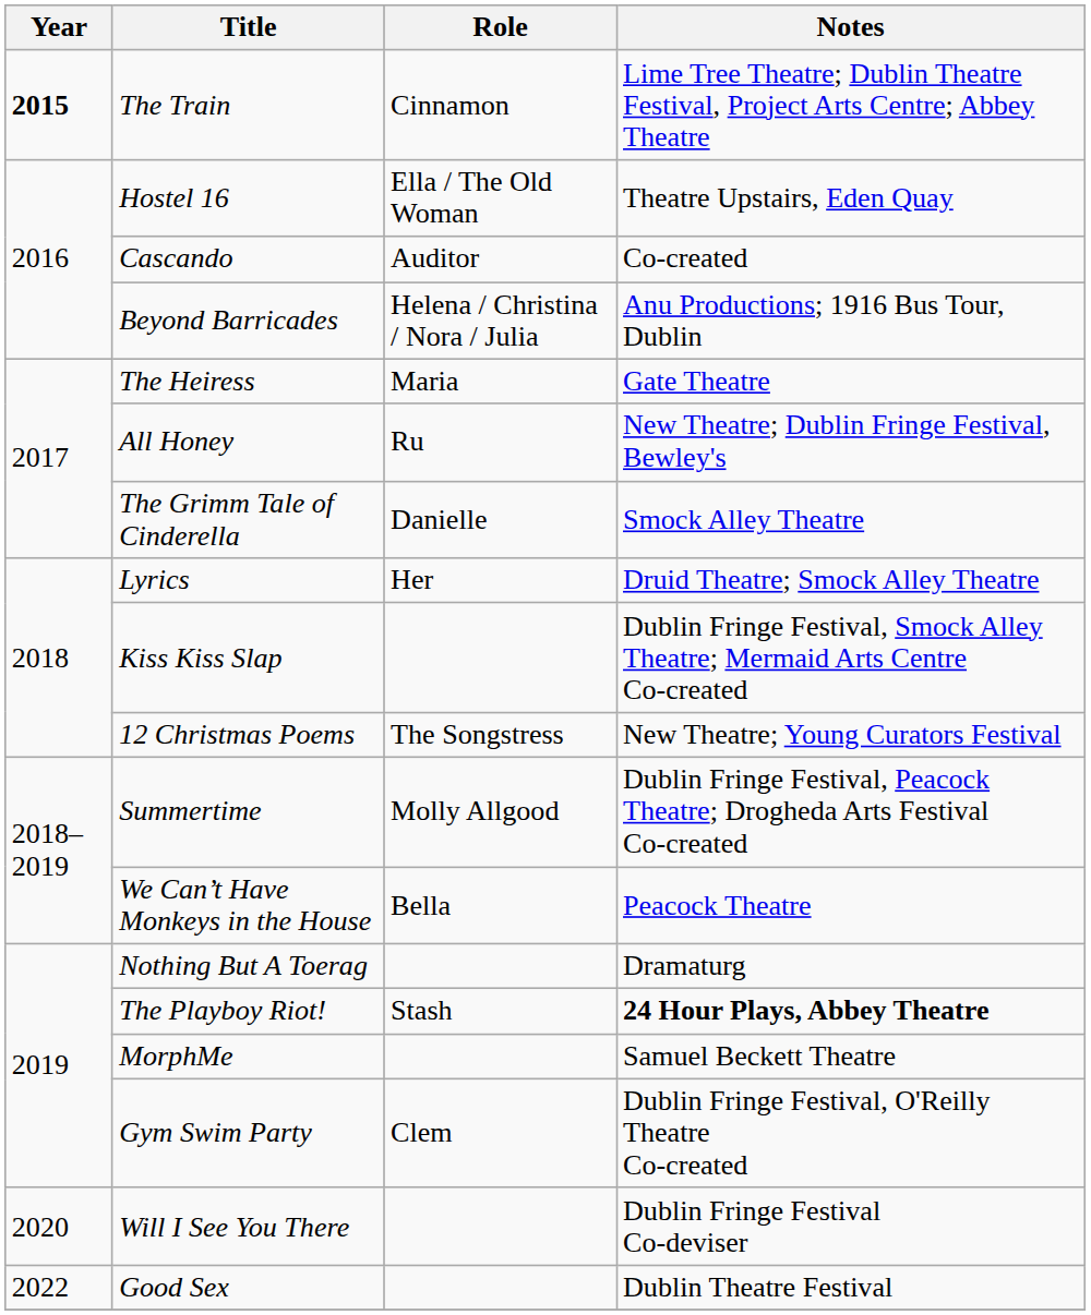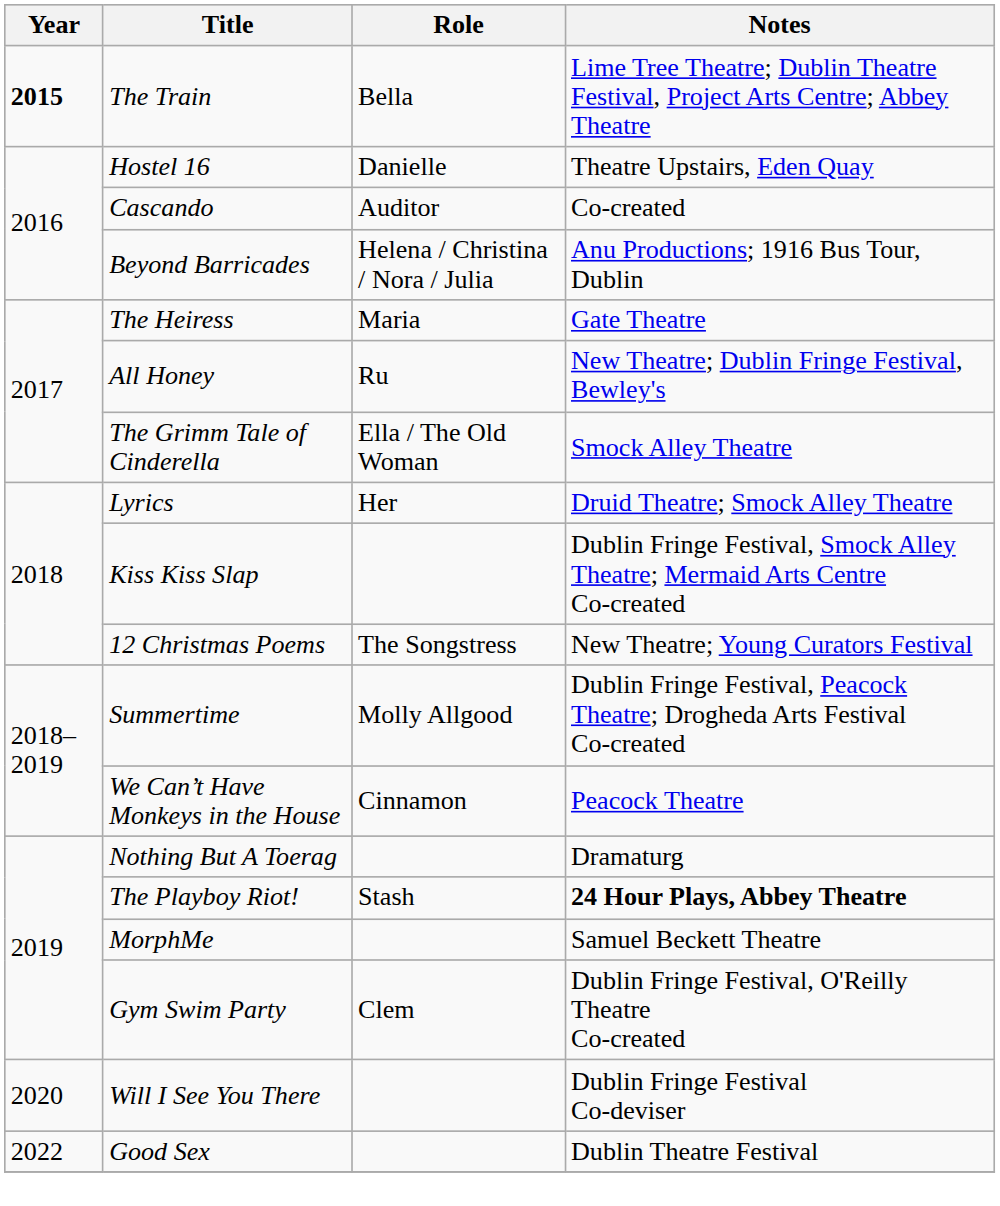The Train | Role: Cinnamon -> Bella
Hostel 16 | Role: Ella / The Old Woman -> Danielle
The Grimm Tale of Cinderella | Role: Danielle -> Ella / The Old Woman
We Can’t Have Monkeys in the House | Role: Bella -> Cinnamon
